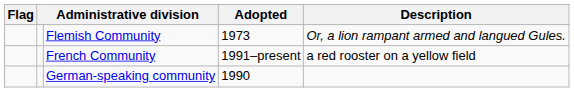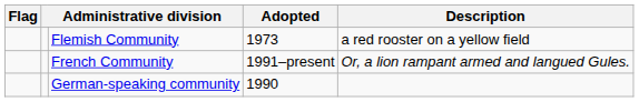Flemish Community | Description: Or, a lion rampant armed and langued Gules. -> a red rooster on a yellow field
French Community | Description: a red rooster on a yellow field -> Or, a lion rampant armed and langued Gules.
